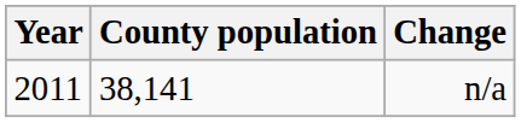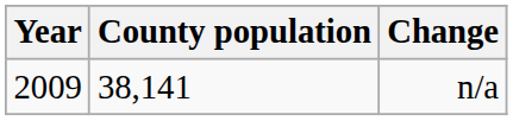n/a | Year: 2011 -> 2009
